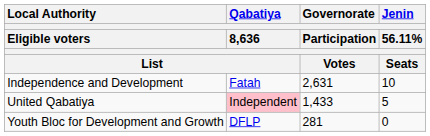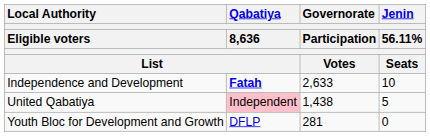Independence and Development | Qabatiya / 8,636 / List: normal -> bold
Independence and Development | Governorate / Participation / Votes: 2,631 -> 2,633
United Qabatiya | Governorate / Participation / Votes: 1,433 -> 1,438
